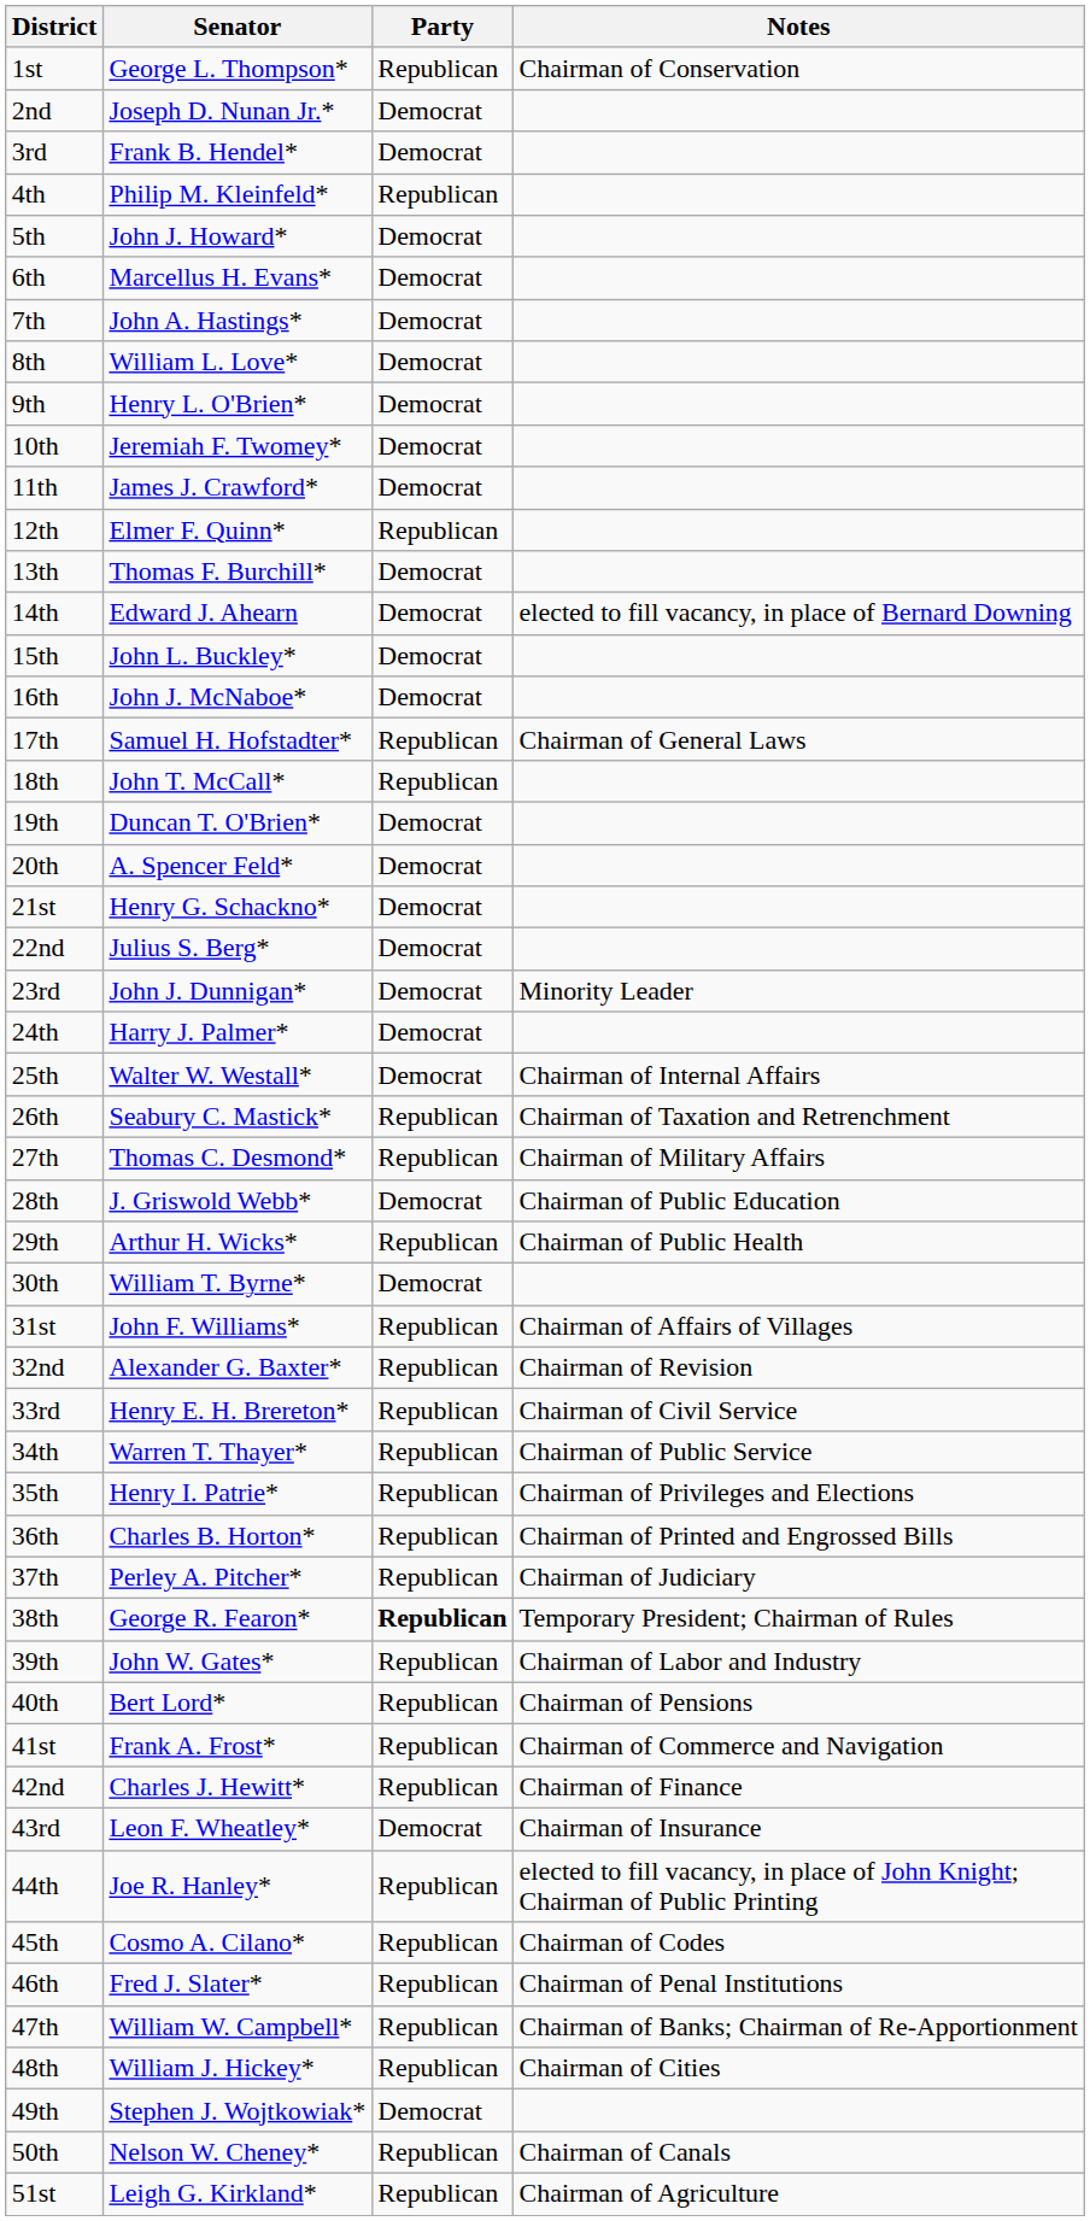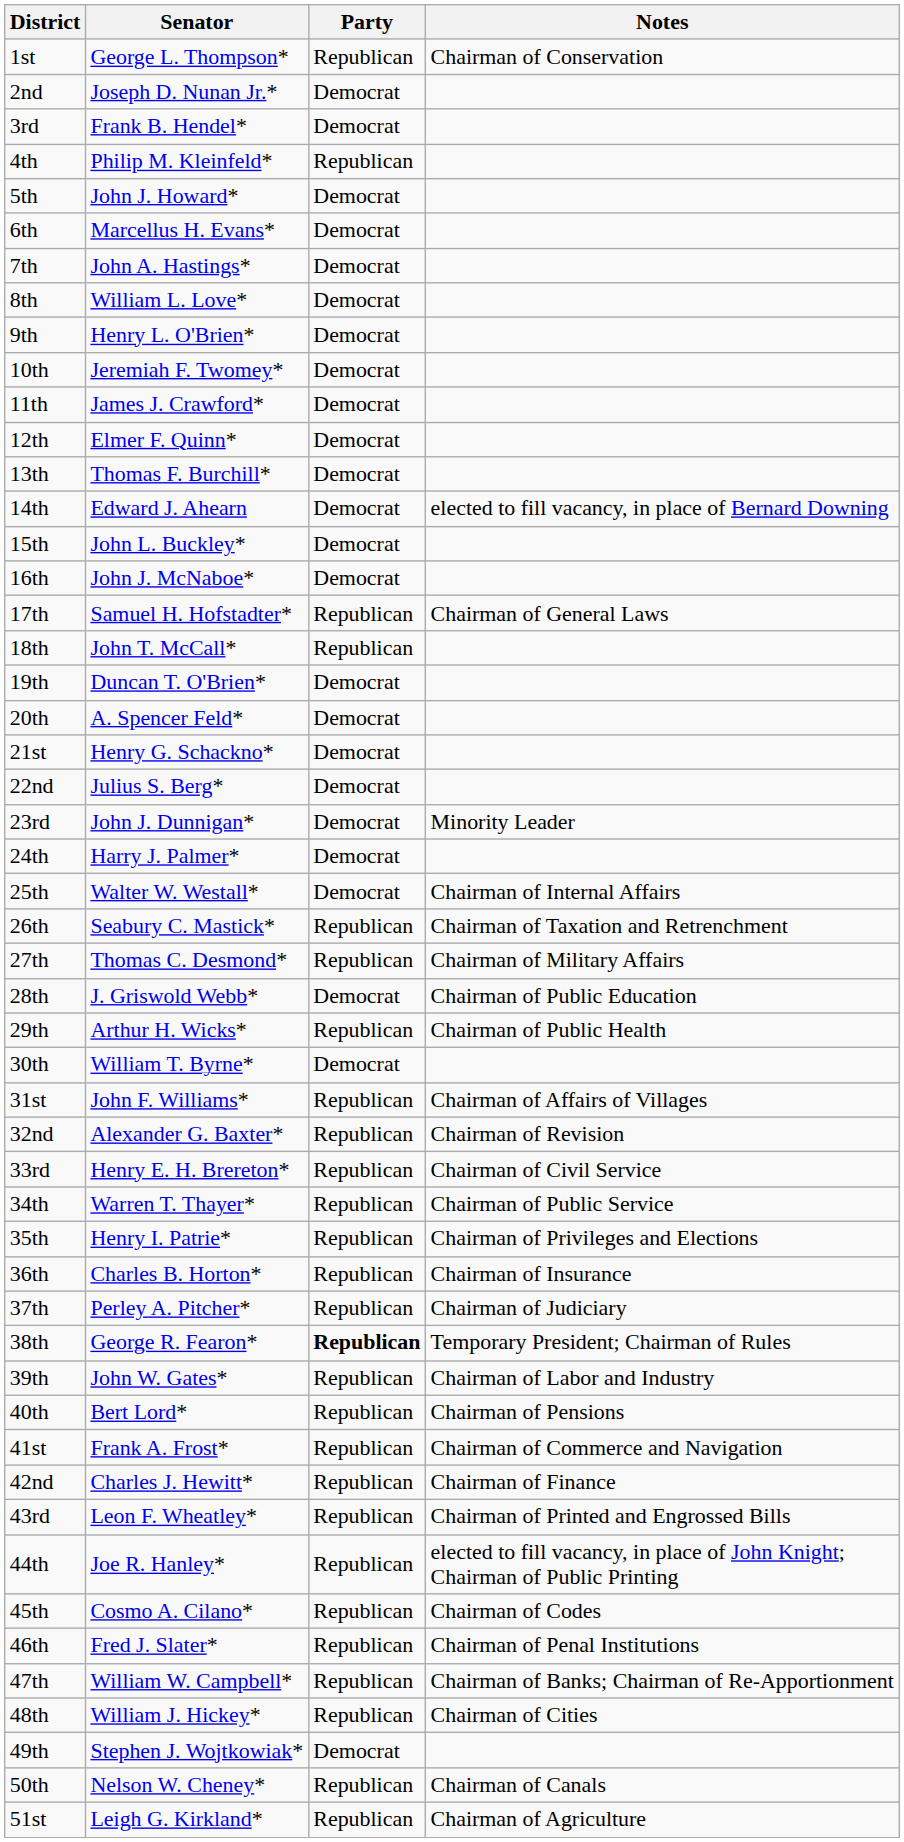12th | Party: Republican -> Democrat
36th | Notes: Chairman of Printed and Engrossed Bills -> Chairman of Insurance
43rd | Party: Democrat -> Republican
43rd | Notes: Chairman of Insurance -> Chairman of Printed and Engrossed Bills
